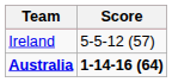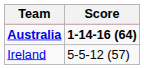rows swapped: Australia <-> Ireland
